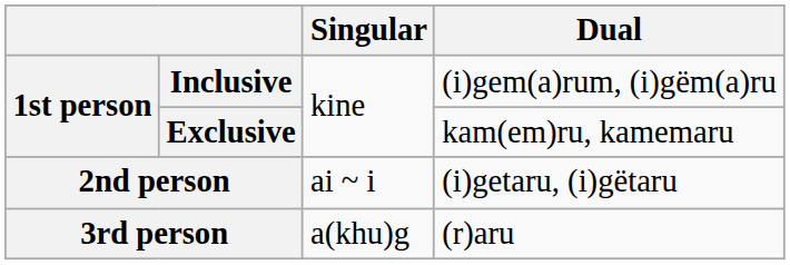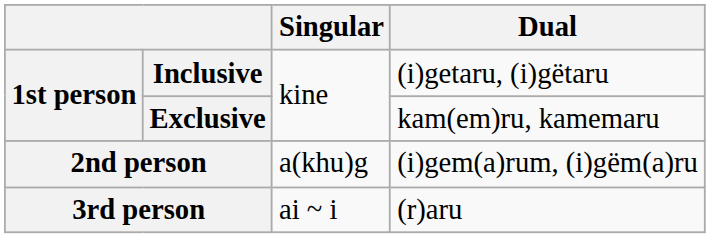Inclusive | Dual: (i)gem(a)rum, (i)gëm(a)ru -> (i)getaru, (i)gëtaru
2nd person | Singular: ai ~ i -> a(khu)g
2nd person | Dual: (i)getaru, (i)gëtaru -> (i)gem(a)rum, (i)gëm(a)ru
3rd person | Singular: a(khu)g -> ai ~ i
